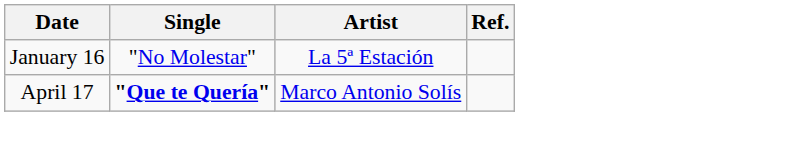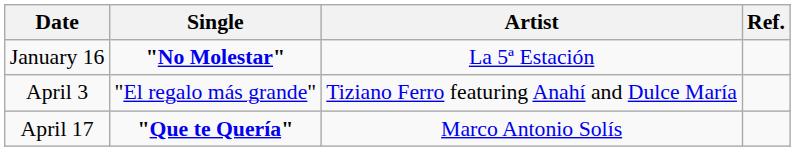January 16 | Single: normal -> bold
+ row: April 3 | "El regalo más grande" | Tiziano Ferro featuring Anahí and Dulce María
